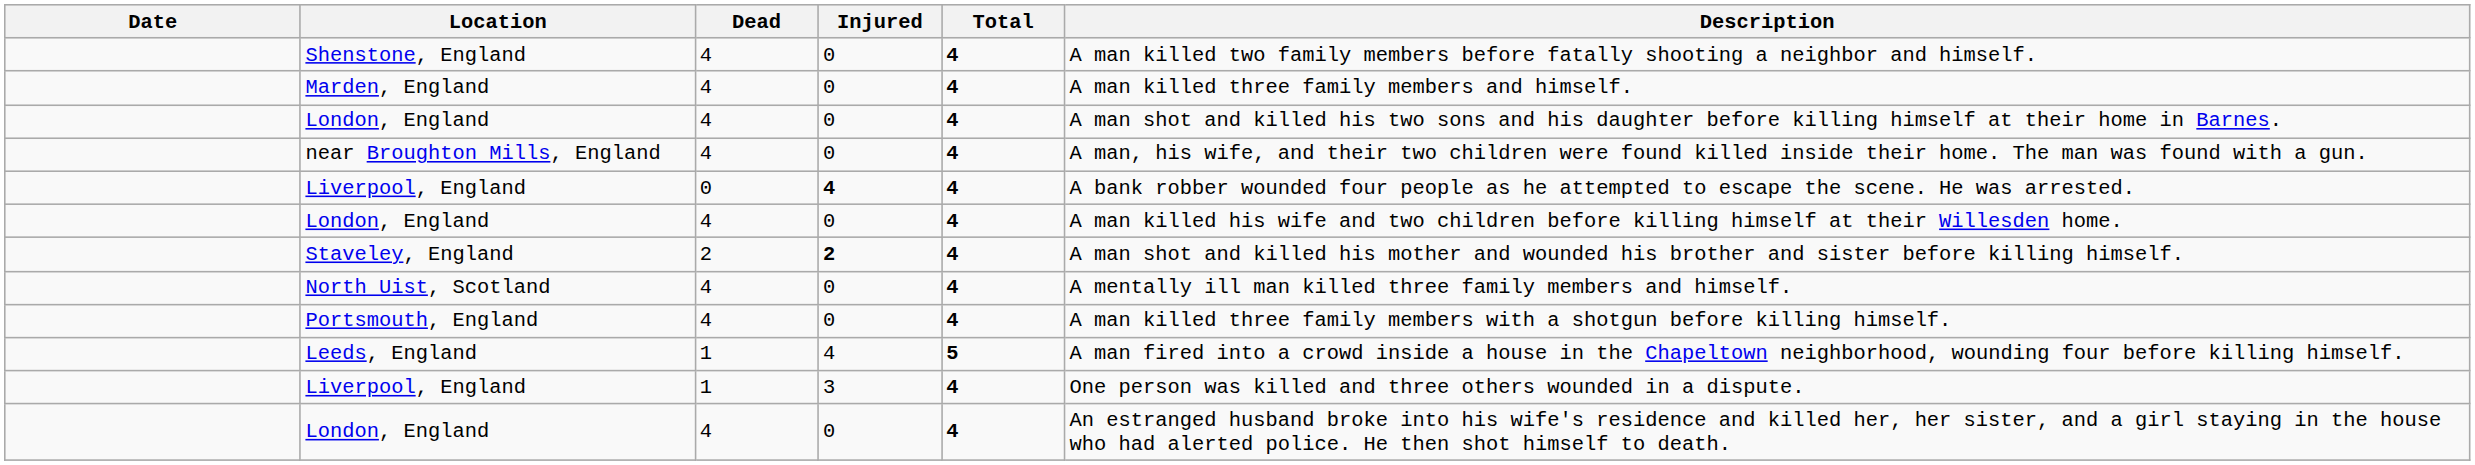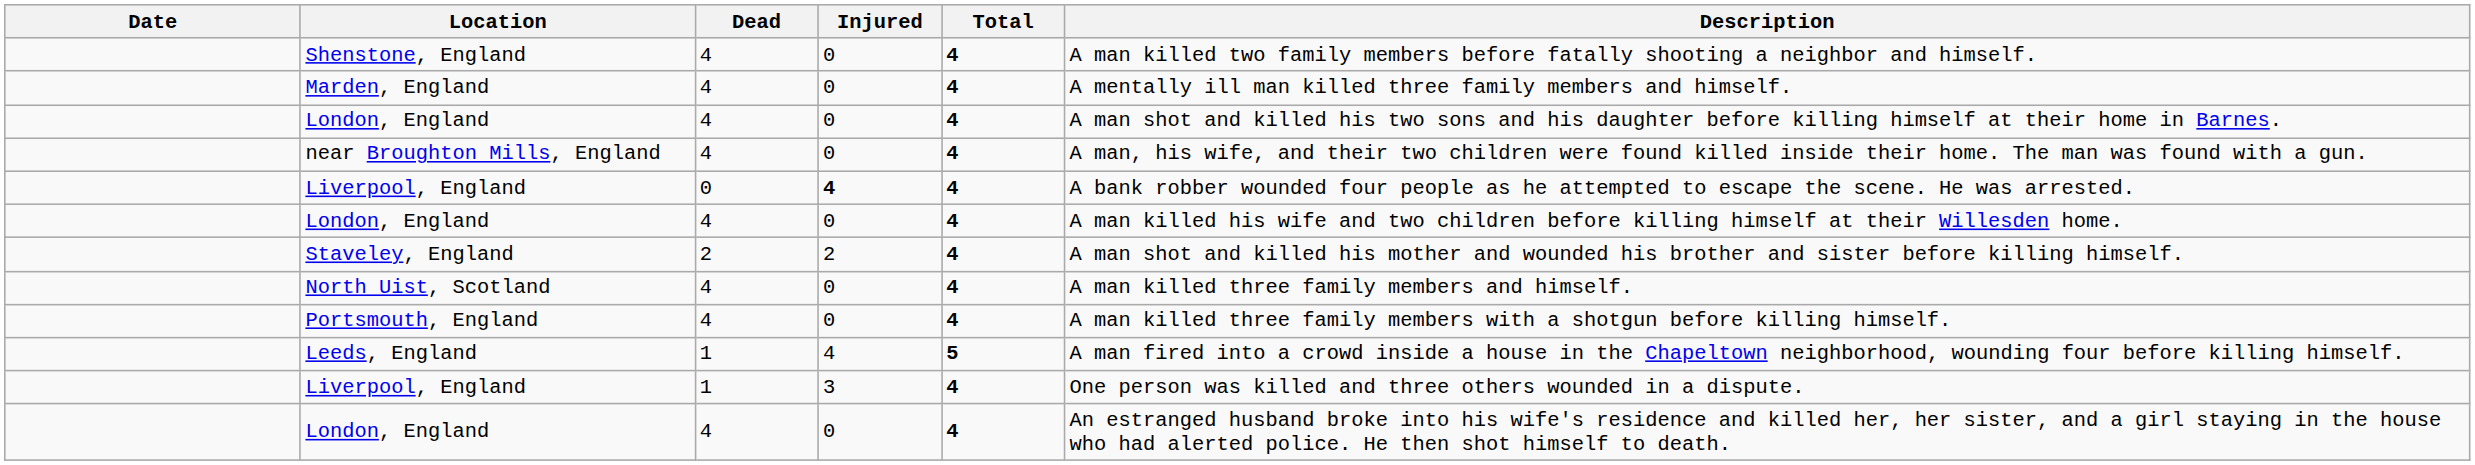Marden, England | Description: A man killed three family members and himself. -> A mentally ill man killed three family members and himself.
Staveley, England | Injured: bold -> normal
North Uist, Scotland | Description: A mentally ill man killed three family members and himself. -> A man killed three family members and himself.
